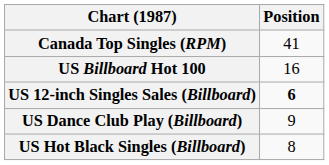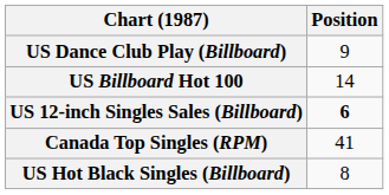rows swapped: Canada Top Singles (RPM) <-> US Dance Club Play (Billboard)
US Billboard Hot 100 | Position: 16 -> 14
